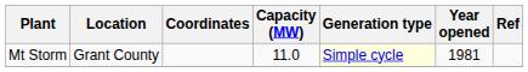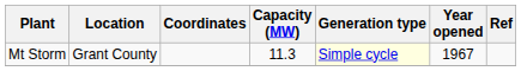Mt Storm | Capacity (MW): 11.0 -> 11.3
Mt Storm | Year opened: 1981 -> 1967
